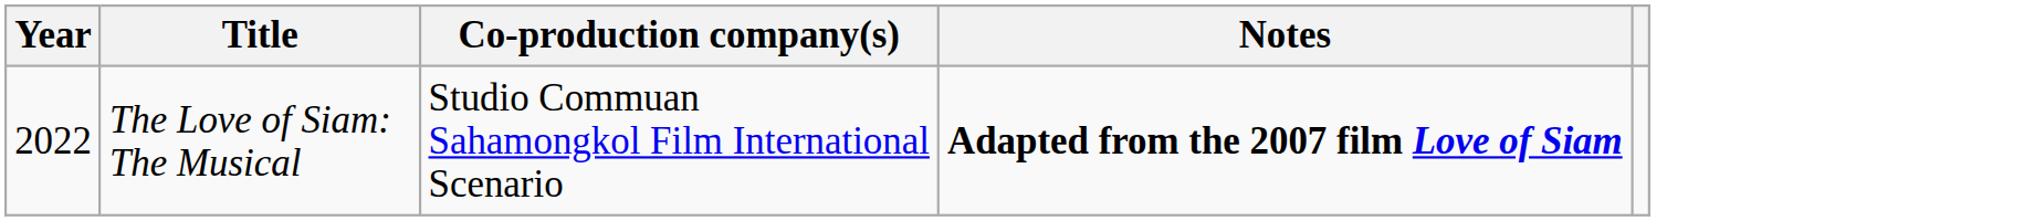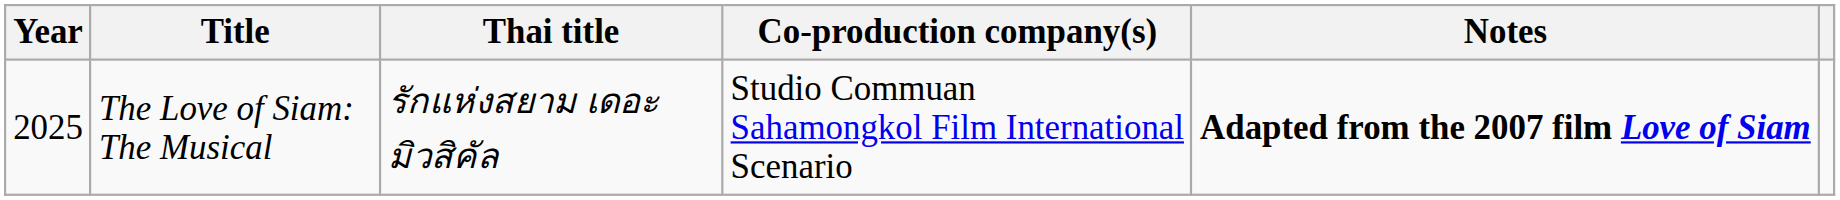+ column: Thai title | รักแห่งสยาม เดอะมิวสิคัล
The Love of Siam: The Musical | Year: 2022 -> 2025
